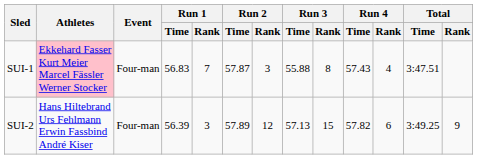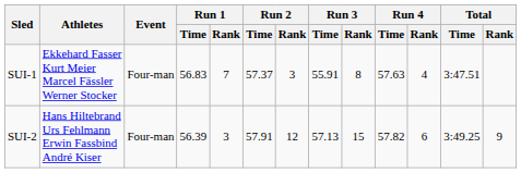SUI-1 | Athletes: pink background -> no background
SUI-1 | Run 2 / Time: 57.87 -> 57.37
SUI-1 | Run 3 / Time: 55.88 -> 55.91
SUI-1 | Run 4 / Time: 57.43 -> 57.63
SUI-2 | Run 2 / Time: 57.89 -> 57.91
